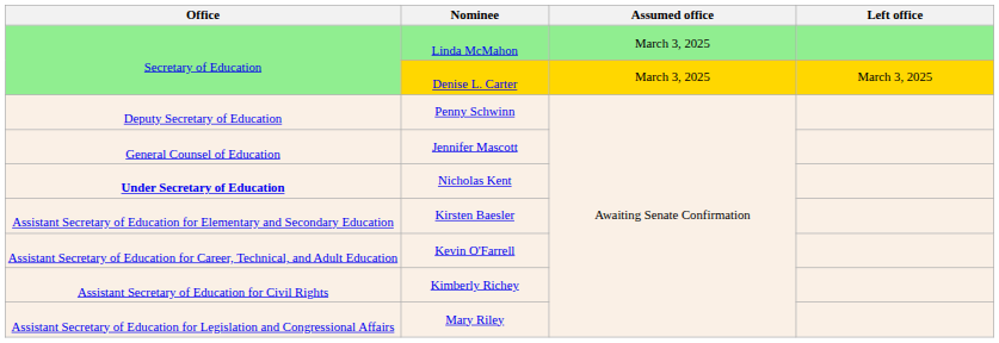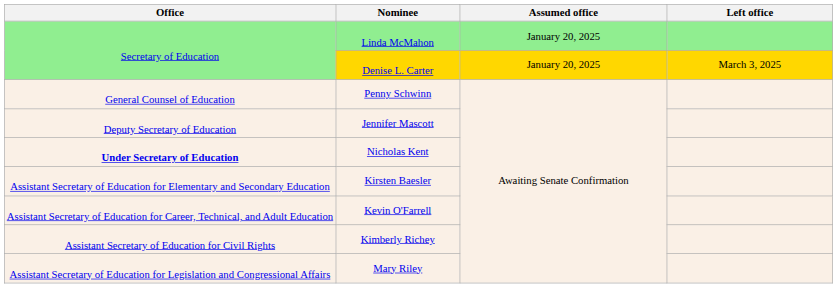Linda McMahon | Assumed office: March 3, 2025 -> January 20, 2025
Denise L. Carter | Assumed office: March 3, 2025 -> January 20, 2025
Penny Schwinn | Office: Deputy Secretary of Education -> General Counsel of Education
Jennifer Mascott | Office: General Counsel of Education -> Deputy Secretary of Education
